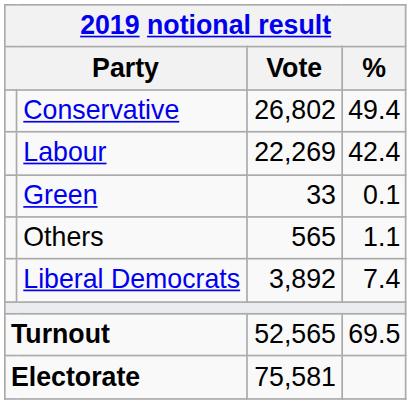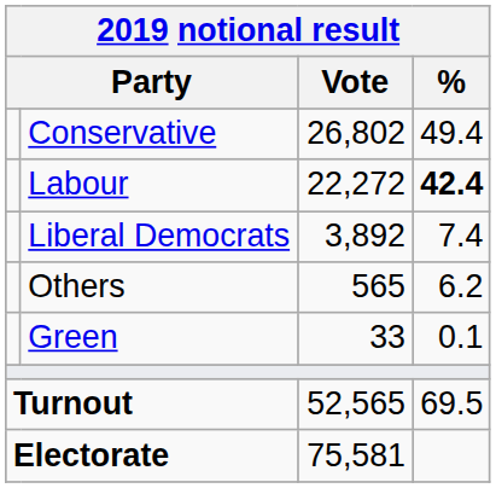Labour | Vote: 22,269 -> 22,272
Labour | %: normal -> bold
rows swapped: Liberal Democrats <-> Green
Others | %: 1.1 -> 6.2
